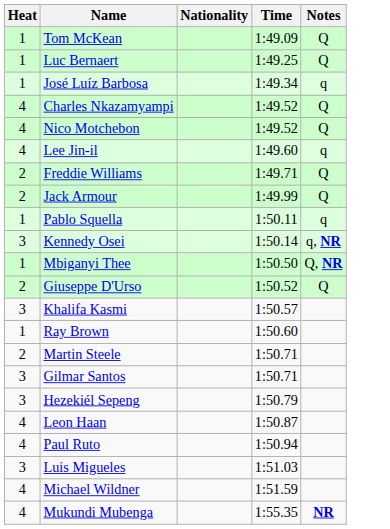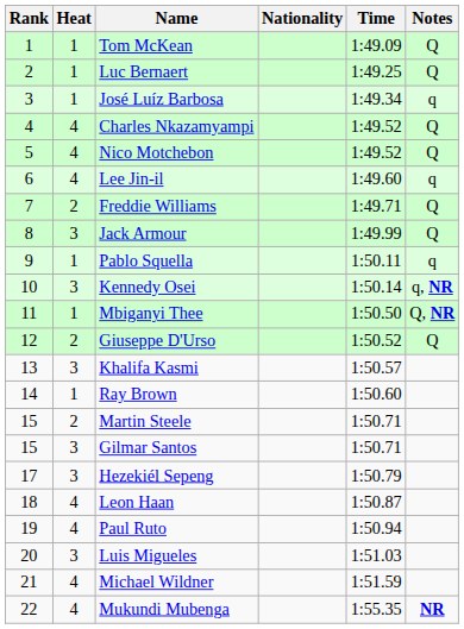+ column: Rank | 1 | 2 | 3 | 4 | 5 | 6 | 7 | 8 | 9 | 10 | 11 | 12 | 13 | 14 | 15 | 15 | 17 | 18 | 19 | 20 | 21 | 22
Jack Armour | Heat: 2 -> 3
